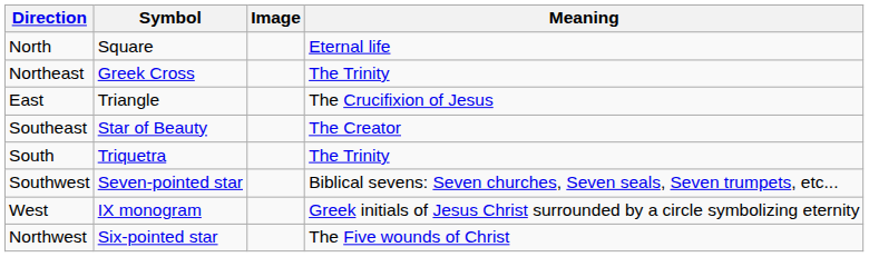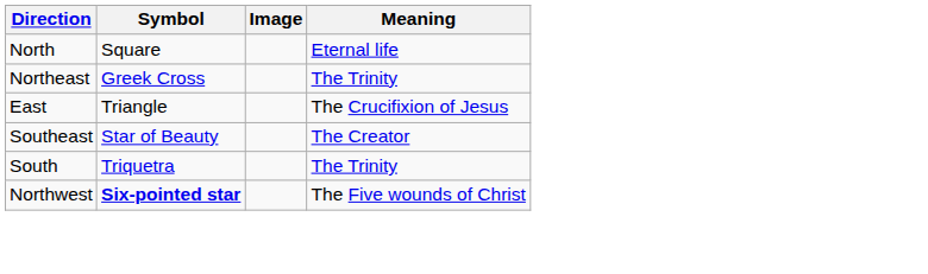- row: Southwest | Seven-pointed star | Biblical sevens: Seven churches, Seven seals, Seven trumpets, etc...
- row: West | IX monogram | Greek initials of Jesus Christ surrounded by a circle symbolizing eternity
Northwest | Symbol: normal -> bold
